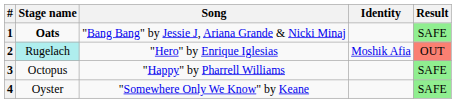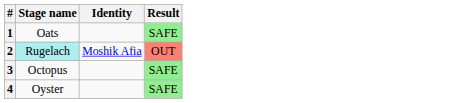- column: Song | "Bang Bang" by Jessie J, Ariana Grande & Nicki Minaj | "Hero" by Enrique Iglesias | "Happy" by Pharrell Williams | "Somewhere Only We Know" by Keane
1 | Stage name: bold -> normal
